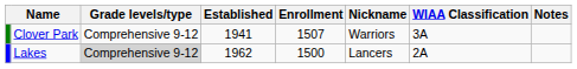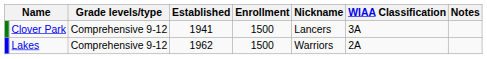Clover Park | Enrollment: 1507 -> 1500
Clover Park | Nickname: Warriors -> Lancers
Lakes | Grade levels/type: lightgrey background -> no background
Lakes | Nickname: Lancers -> Warriors
